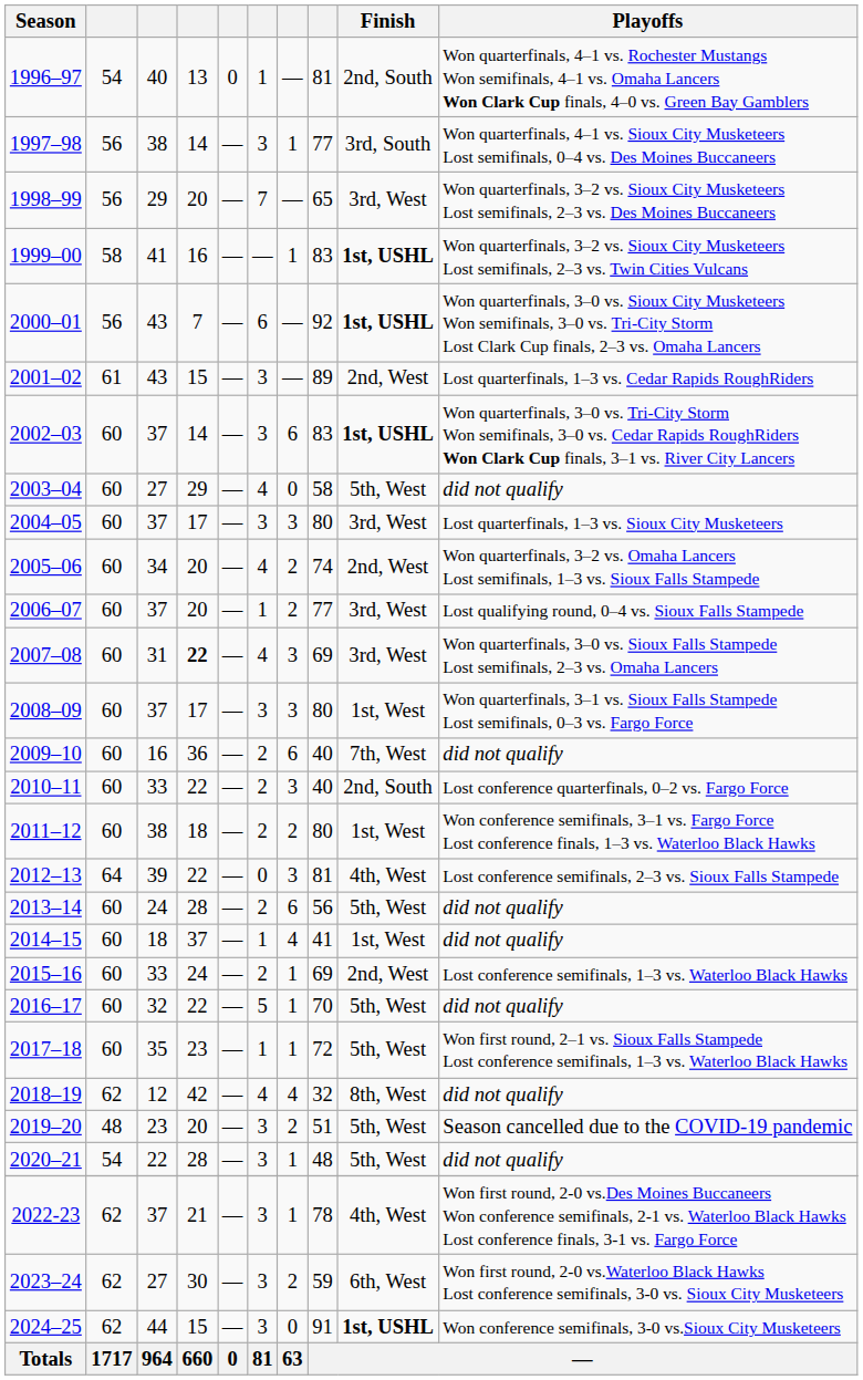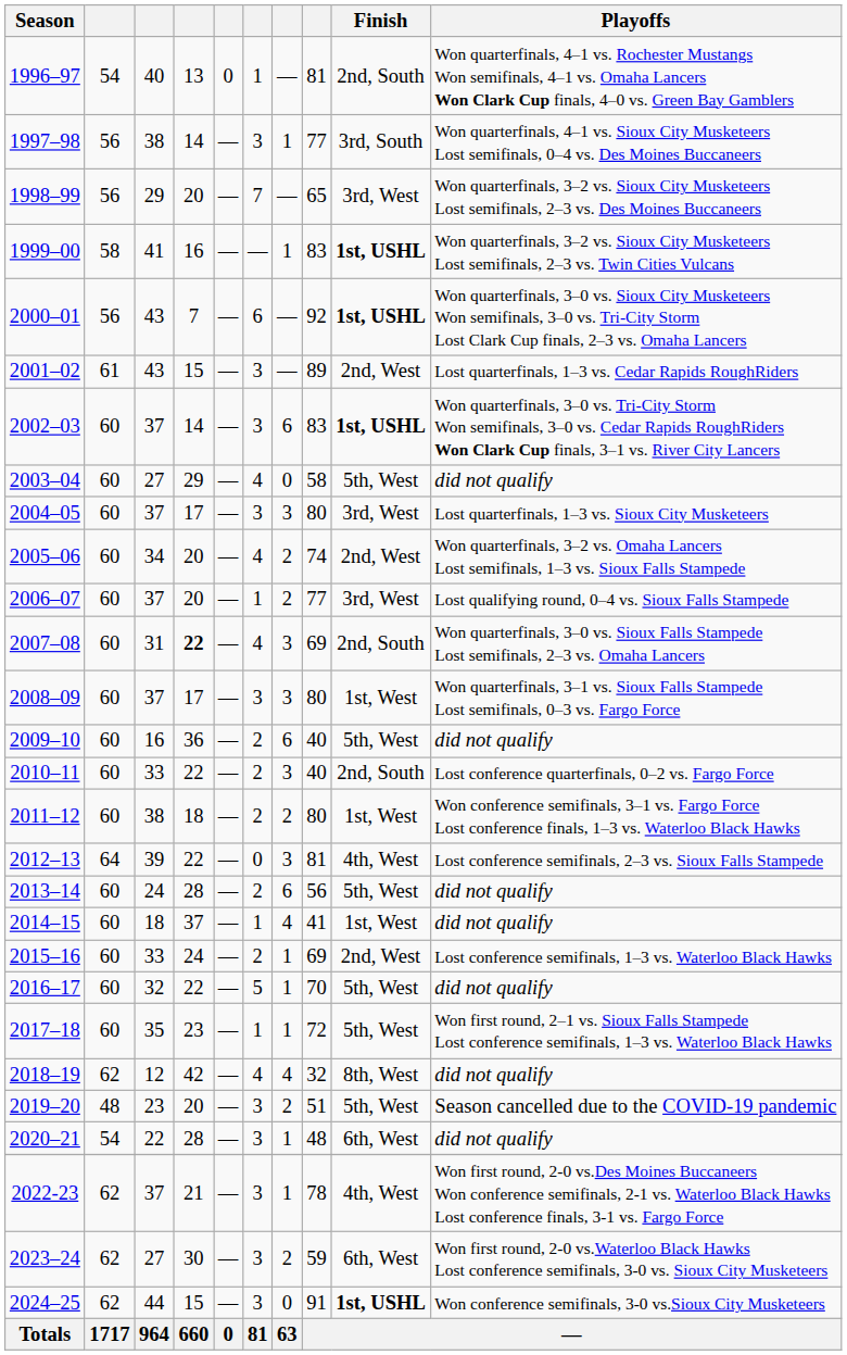2007–08 | Finish: 3rd, West -> 2nd, South
2009–10 | Finish: 7th, West -> 5th, West
2020–21 | Finish: 5th, West -> 6th, West
